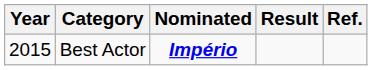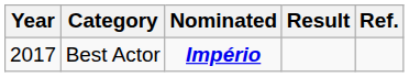Best Actor | Year: 2015 -> 2017
